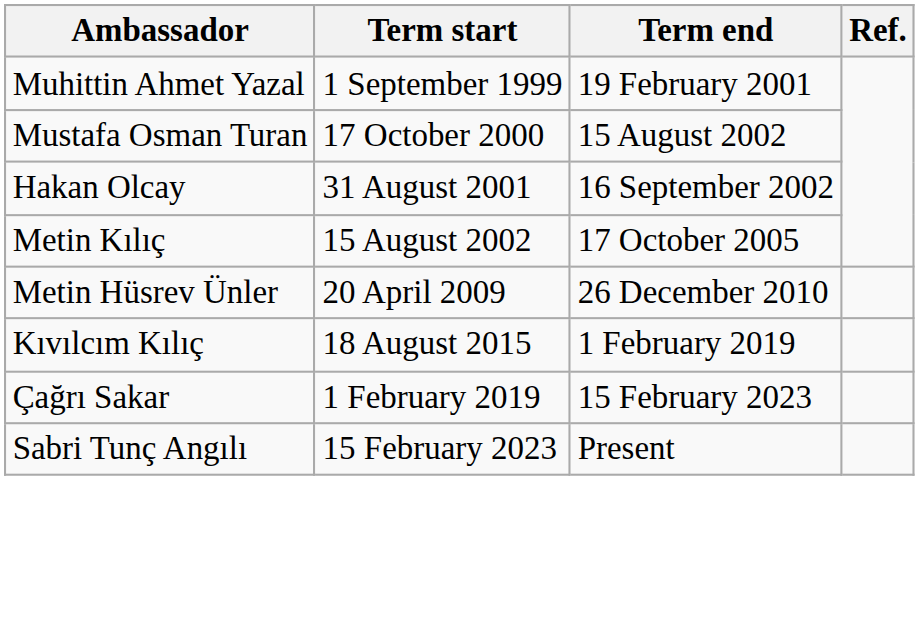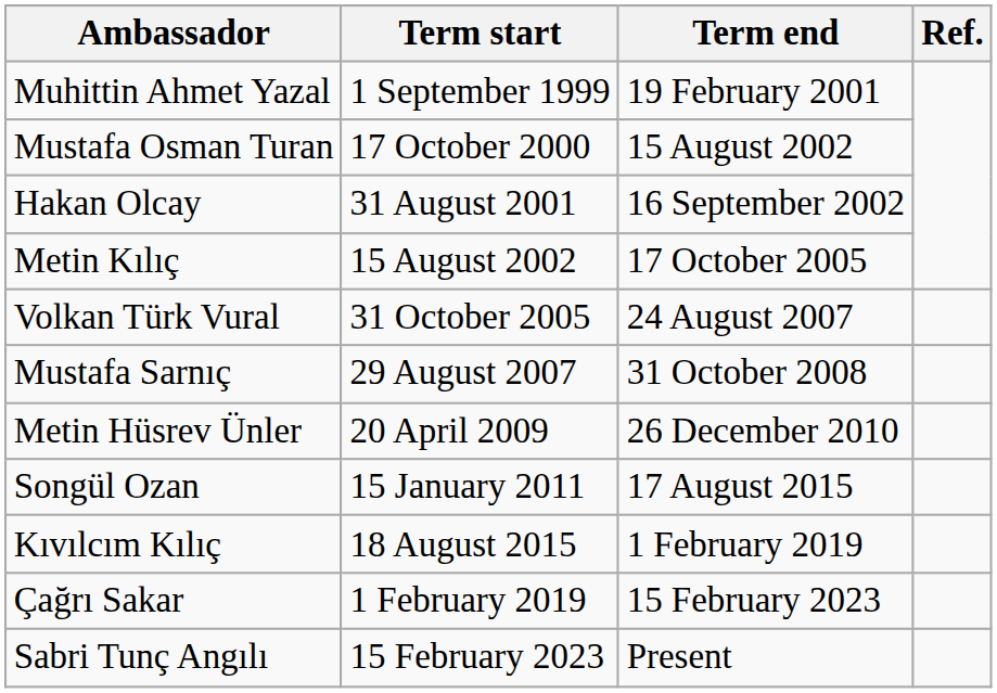+ row: Volkan Türk Vural | 31 October 2005 | 24 August 2007
+ row: Mustafa Sarnıç | 29 August 2007 | 31 October 2008
+ row: Songül Ozan | 15 January 2011 | 17 August 2015
